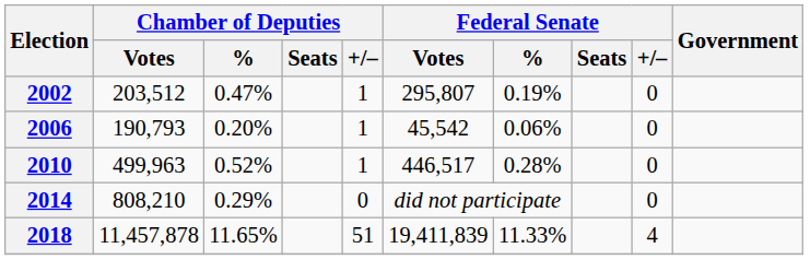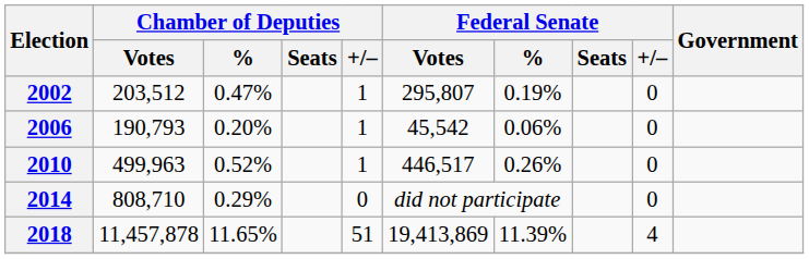2010 | Federal Senate / %: 0.28% -> 0.26%
2014 | Chamber of Deputies / Votes: 808,210 -> 808,710
2018 | Federal Senate / Votes: 19,411,839 -> 19,413,869
2018 | Federal Senate / %: 11.33% -> 11.39%
